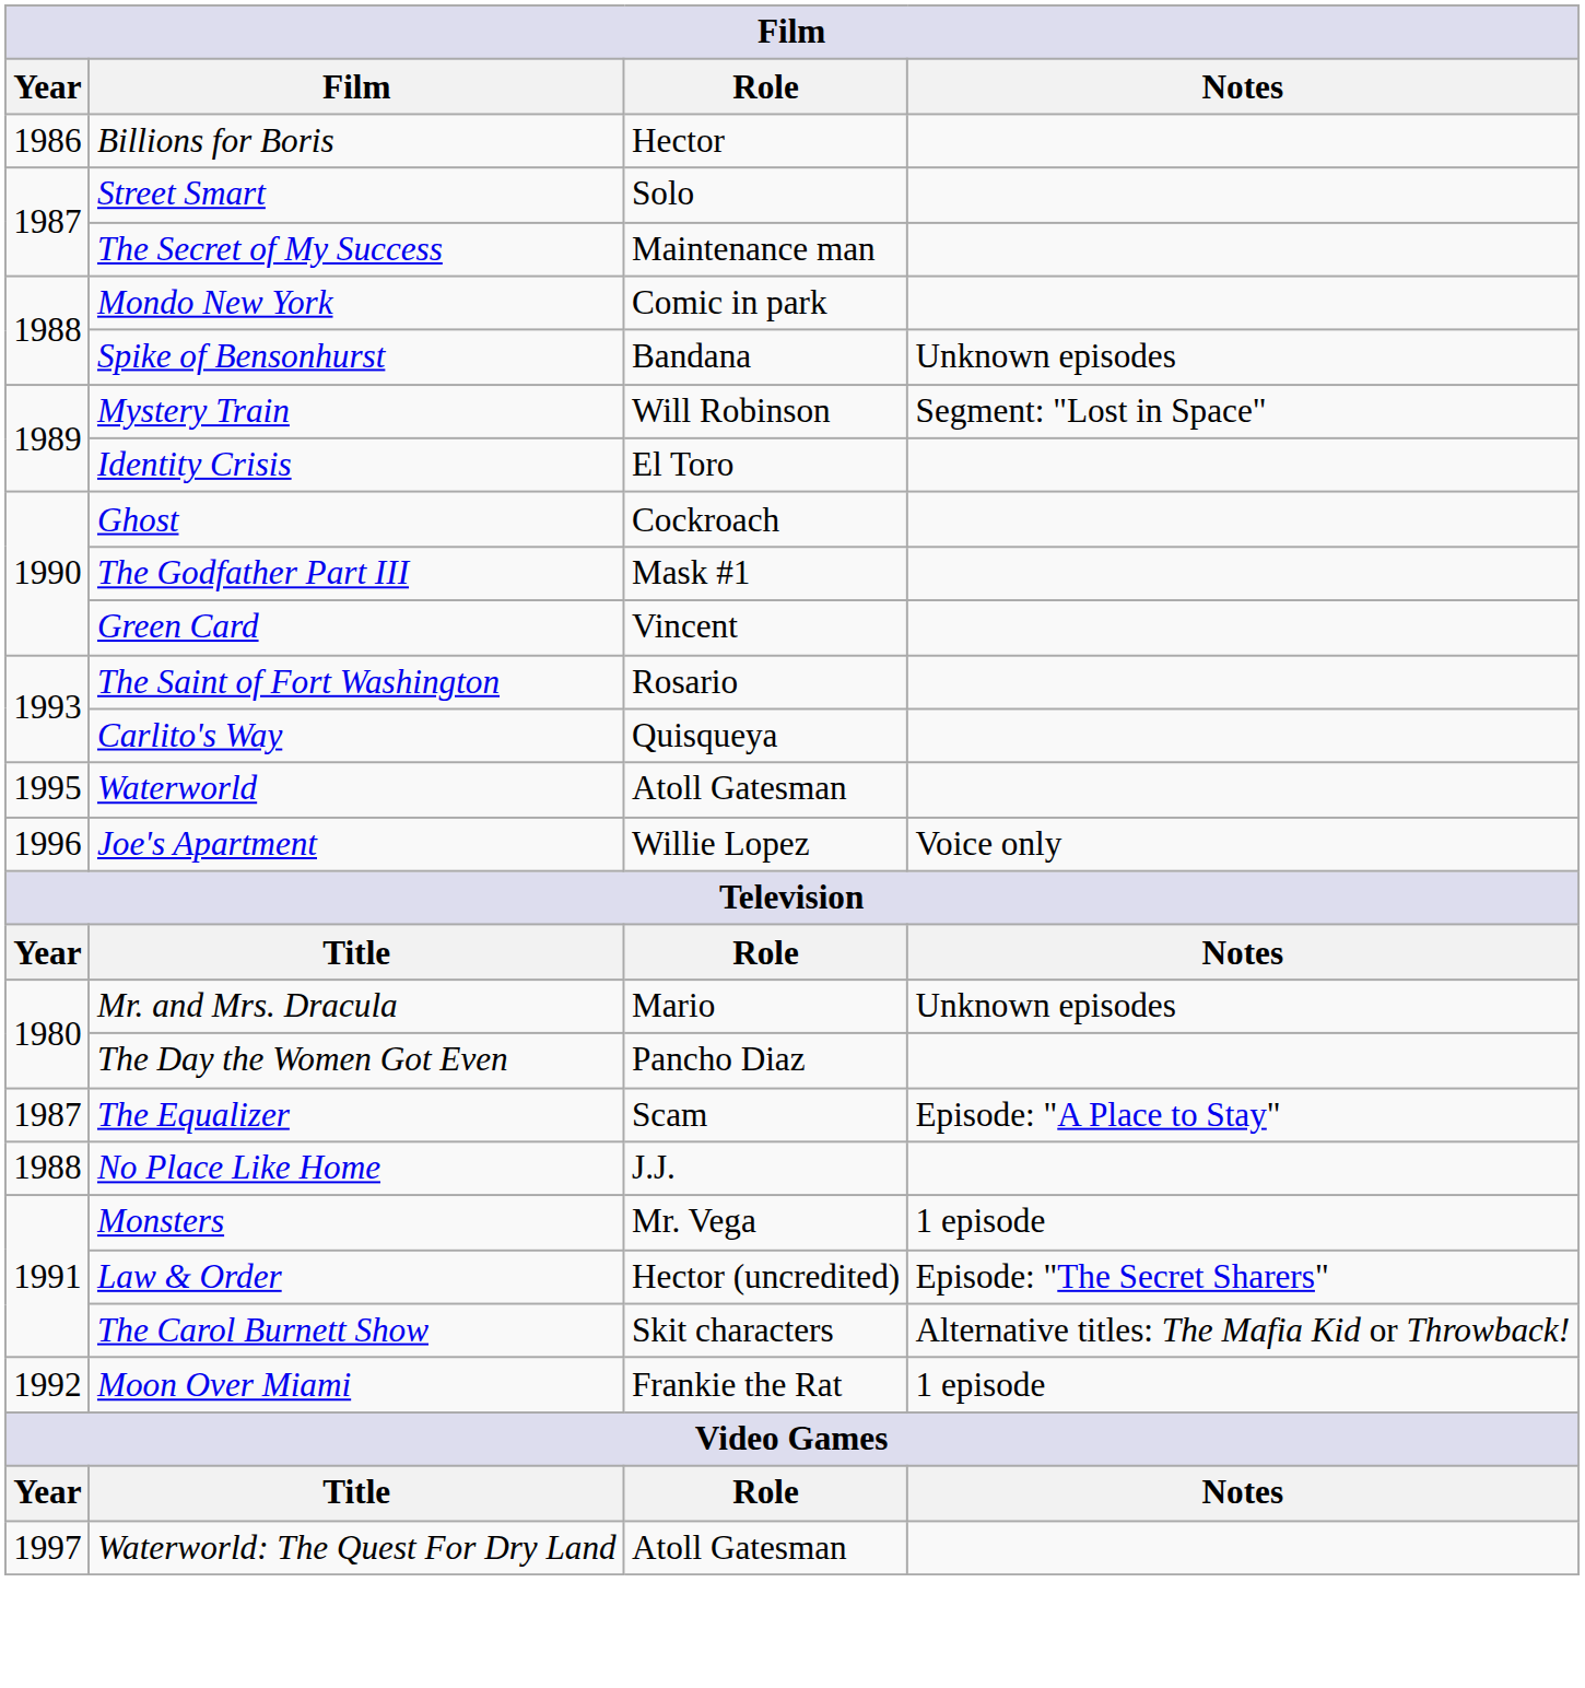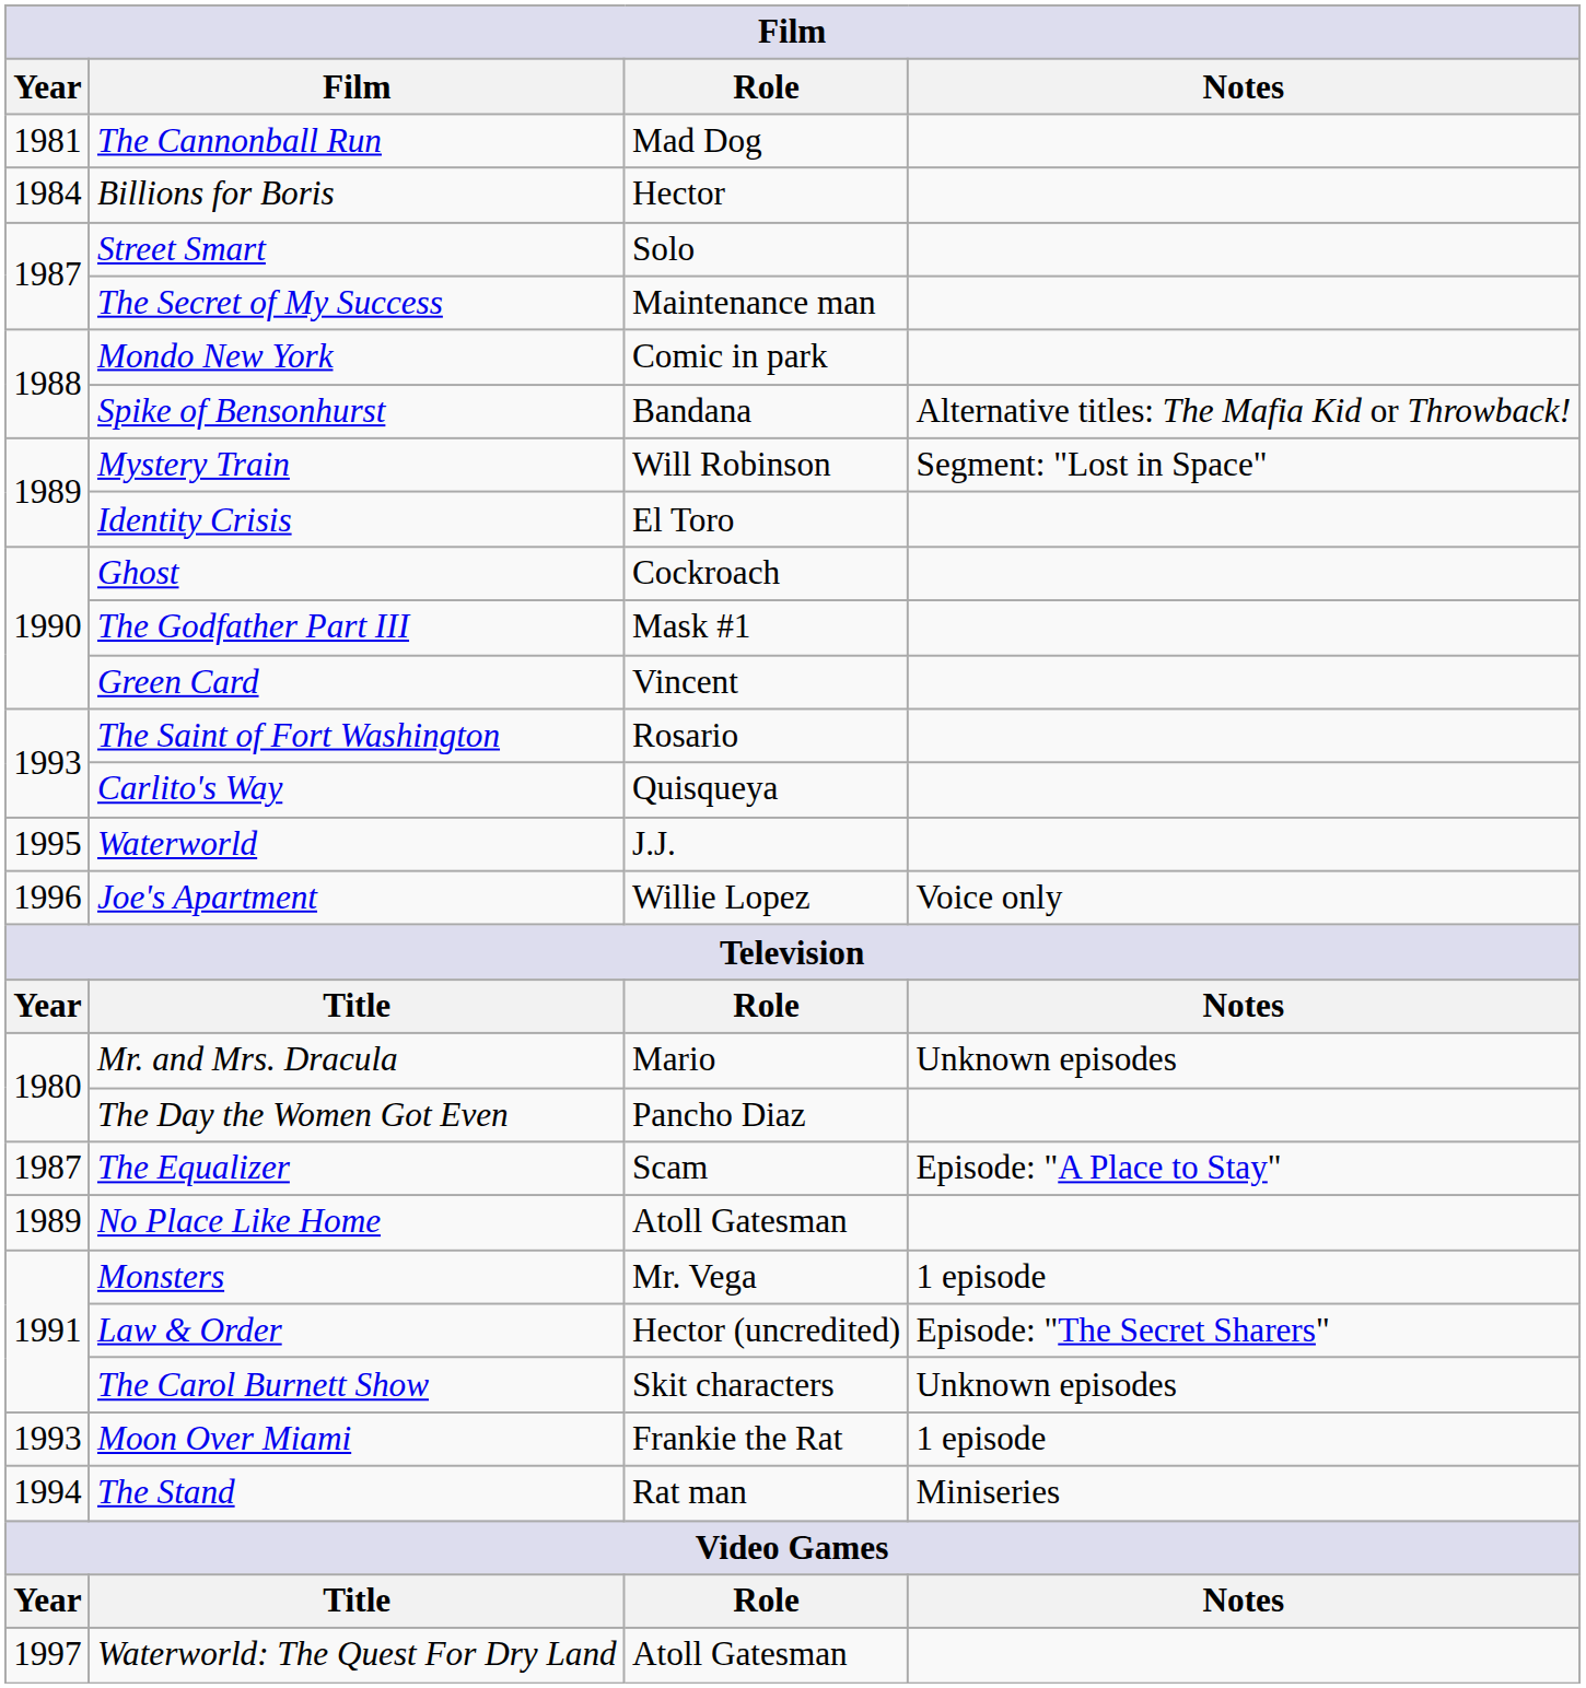+ row: 1981 | The Cannonball Run | Mad Dog
Billions for Boris | Year: 1986 -> 1984
Spike of Bensonhurst | Notes: Unknown episodes -> Alternative titles: The Mafia Kid or Throwback!
Waterworld | Role: Atoll Gatesman -> J.J.
No Place Like Home | Year: 1988 -> 1989
No Place Like Home | Role: J.J. -> Atoll Gatesman
The Carol Burnett Show | Notes: Alternative titles: The Mafia Kid or Throwback! -> Unknown episodes
Moon Over Miami | Year: 1992 -> 1993
+ row: 1994 | The Stand | Rat man | Miniseries
